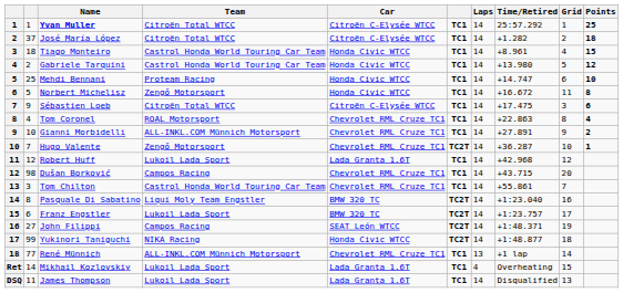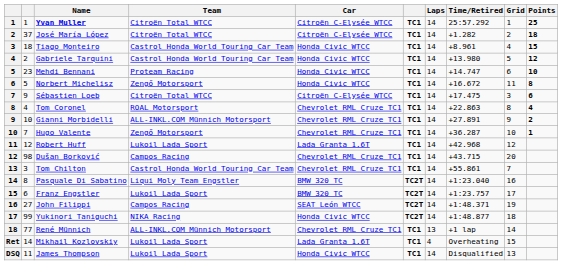Mehdi Bennani | column 2: 25 -> 23
Hugo Valente | column 6: TC2T -> TC1
James Thompson | Car: Lada Granta 1.6T -> Honda Civic WTCC
